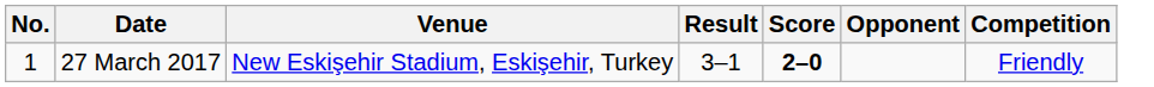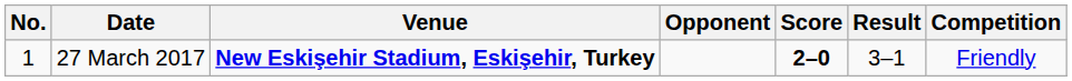columns swapped: Opponent <-> Result
27 March 2017 | Venue: normal -> bold
